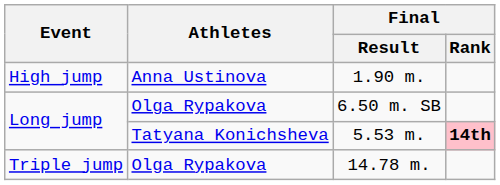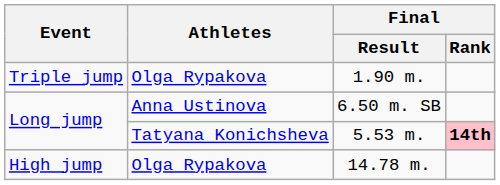1.90 m. | Event: High jump -> Triple jump
1.90 m. | Athletes: Anna Ustinova -> Olga Rypakova
6.50 m. SB | Athletes: Olga Rypakova -> Anna Ustinova
14.78 m. | Event: Triple jump -> High jump
